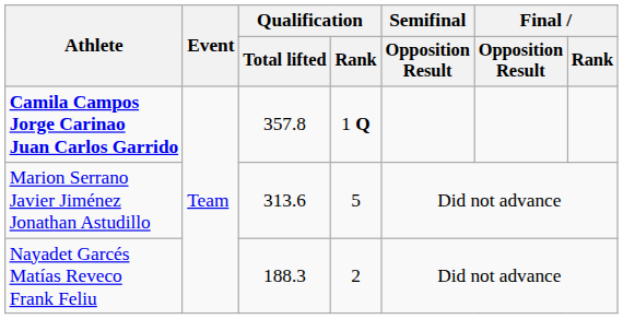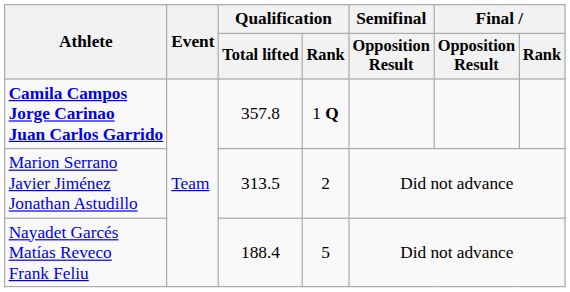Marion Serrano Javier Jiménez Jonathan Astudillo | Qualification / Total lifted: 313.6 -> 313.5
Marion Serrano Javier Jiménez Jonathan Astudillo | Qualification / Rank: 5 -> 2
Nayadet Garcés Matías Reveco Frank Feliu | Qualification / Total lifted: 188.3 -> 188.4
Nayadet Garcés Matías Reveco Frank Feliu | Qualification / Rank: 2 -> 5
